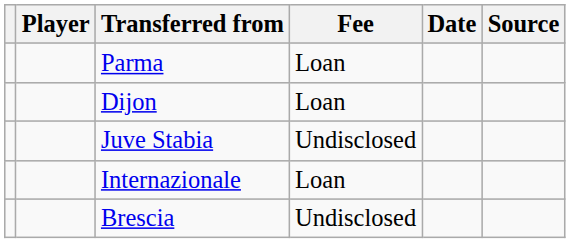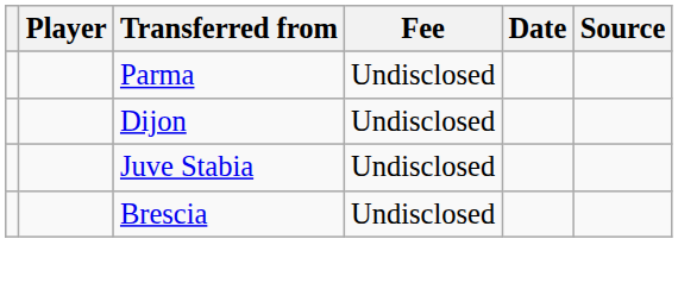Parma | Fee: Loan -> Undisclosed
Dijon | Fee: Loan -> Undisclosed
- row: Internazionale | Loan
